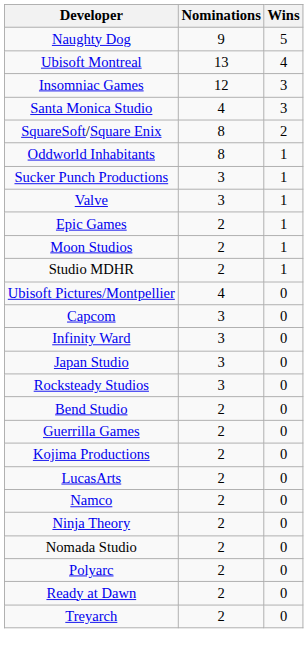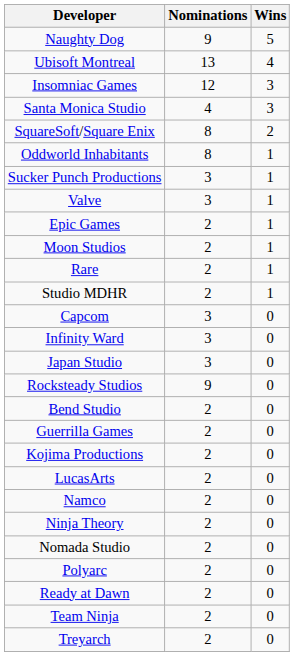+ row: Rare | 2 | 1
- row: Ubisoft Pictures/Montpellier | 4 | 0
Rocksteady Studios | Nominations: 3 -> 9
+ row: Team Ninja | 2 | 0
